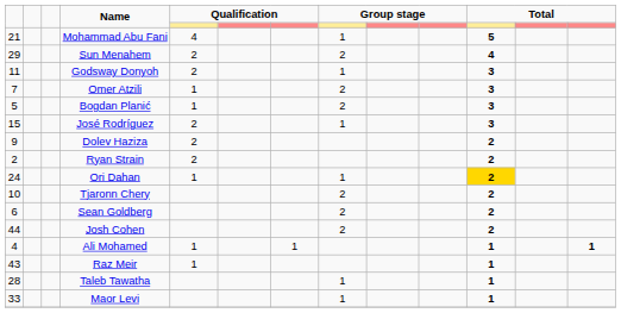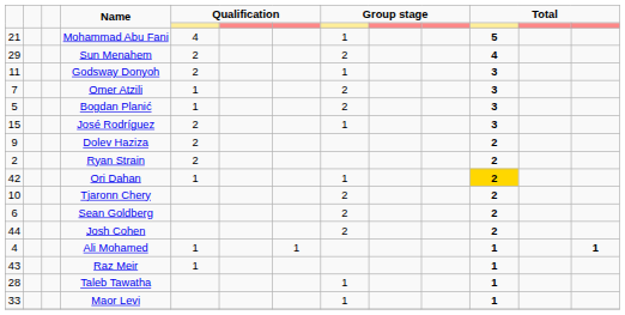Ori Dahan | column 1: 24 -> 42
